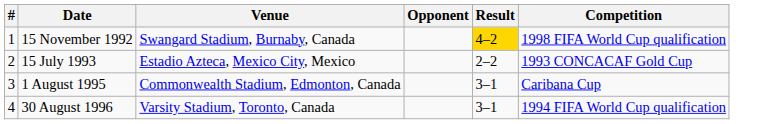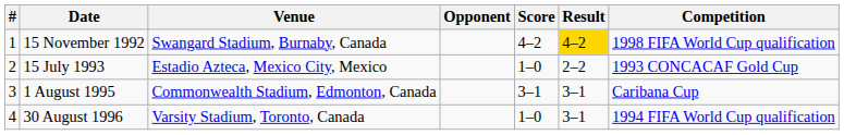+ column: Score | 4–2 | 1–0 | 3–1 | 1–0
